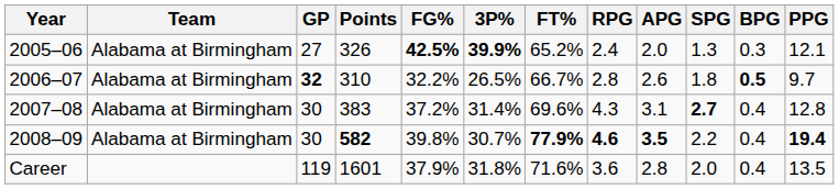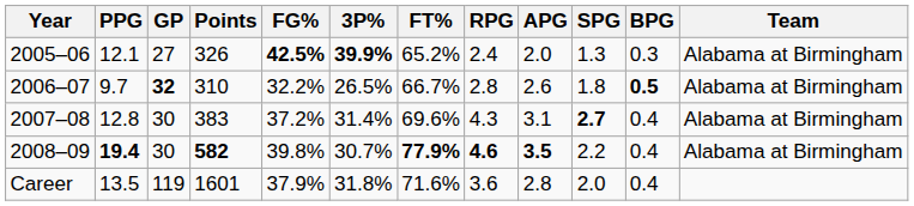columns swapped: Team <-> PPG
